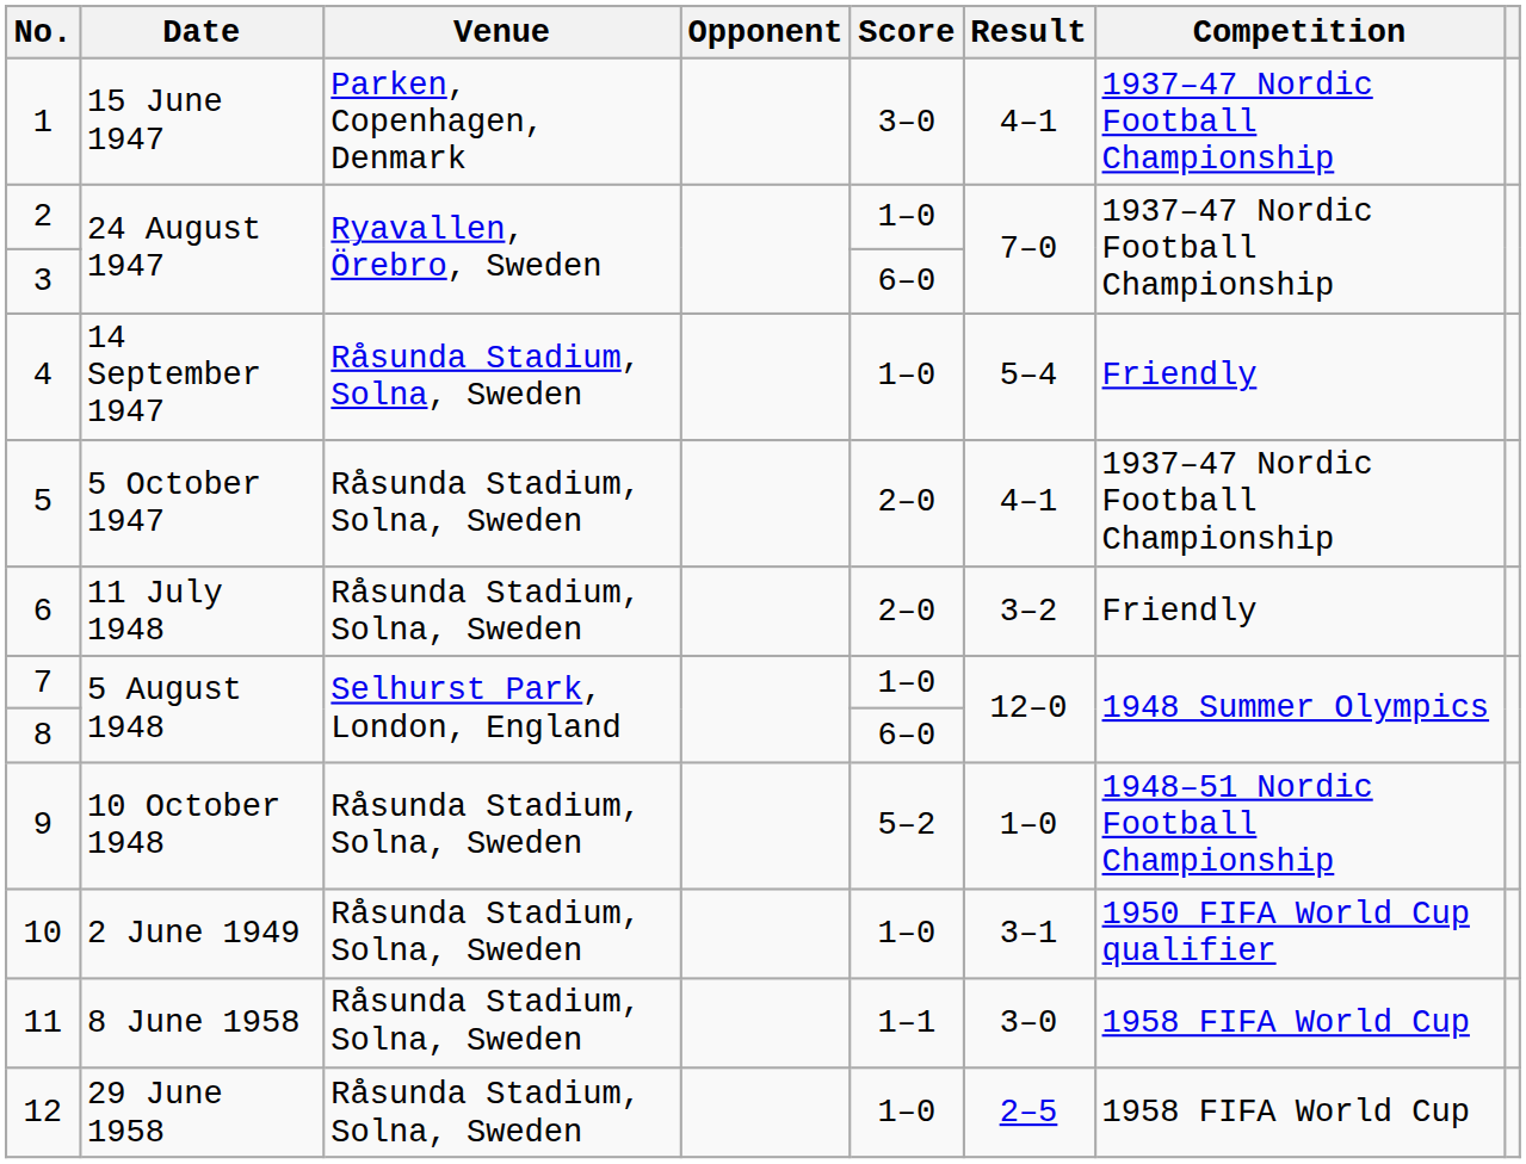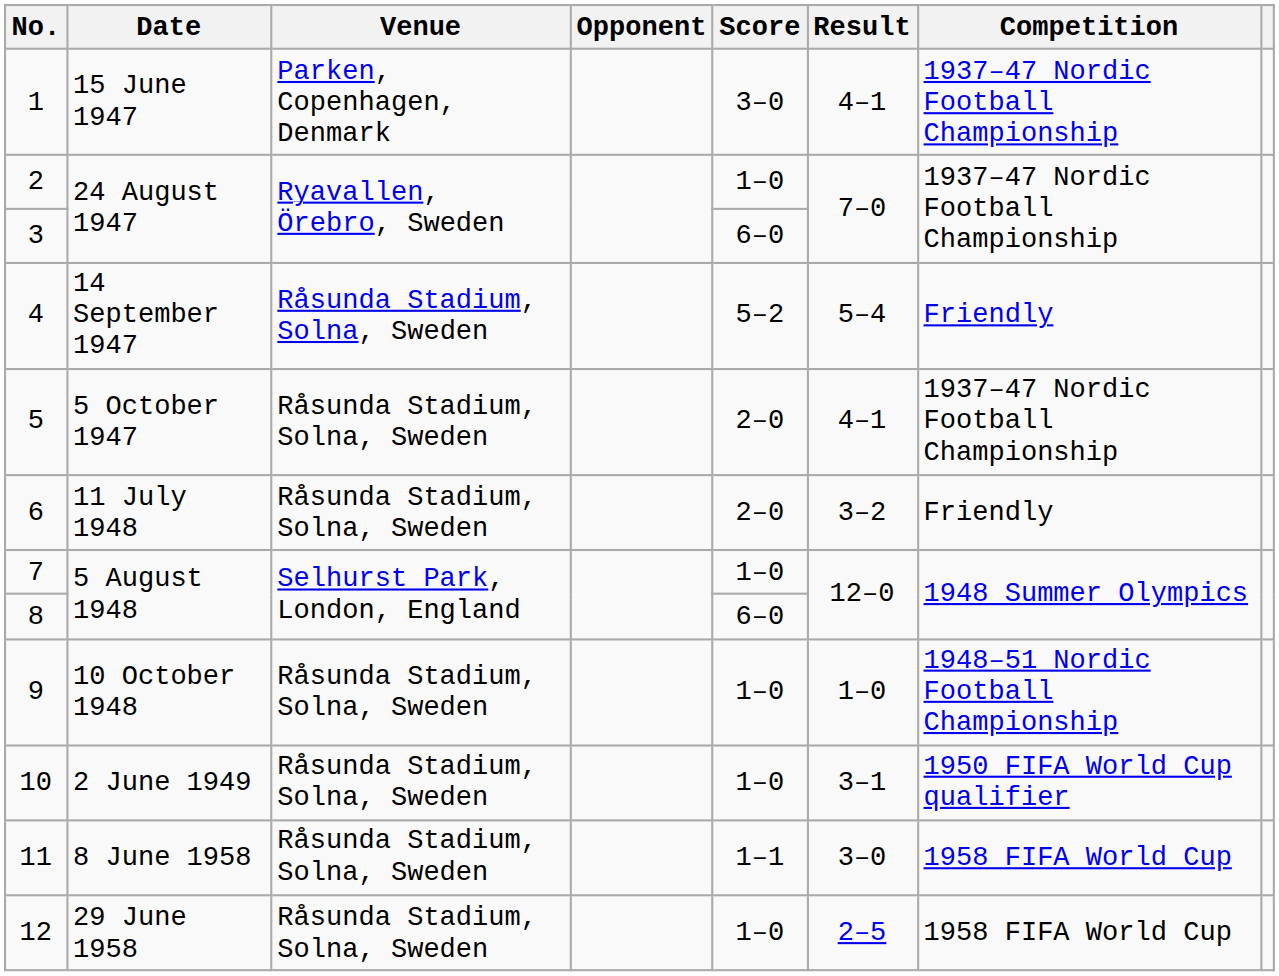4 | Score: 1–0 -> 5–2
9 | Score: 5–2 -> 1–0
